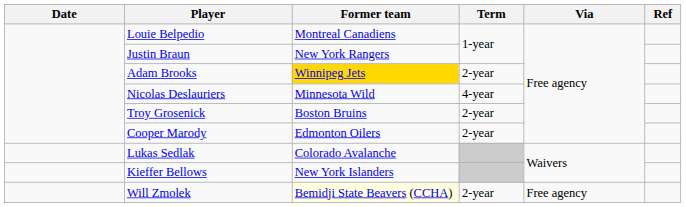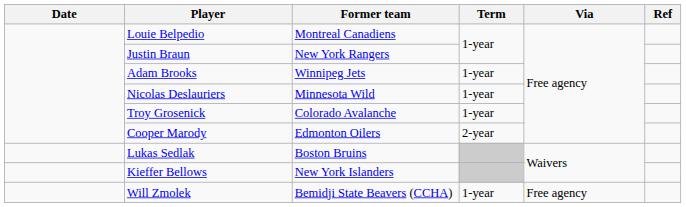Adam Brooks | Former team: gold background -> no background
Adam Brooks | Term: 2-year -> 1-year
Nicolas Deslauriers | Term: 4-year -> 1-year
Troy Grosenick | Former team: Boston Bruins -> Colorado Avalanche
Troy Grosenick | Term: 2-year -> 1-year
Lukas Sedlak | Former team: Colorado Avalanche -> Boston Bruins
Will Zmolek | Former team: lightyellow background -> no background
Will Zmolek | Term: 2-year -> 1-year
